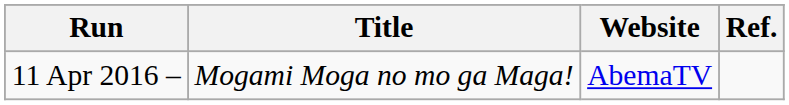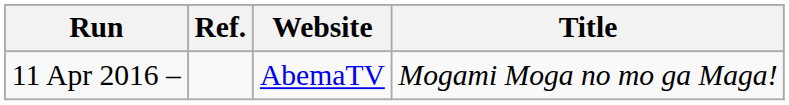columns swapped: Title <-> Ref.
